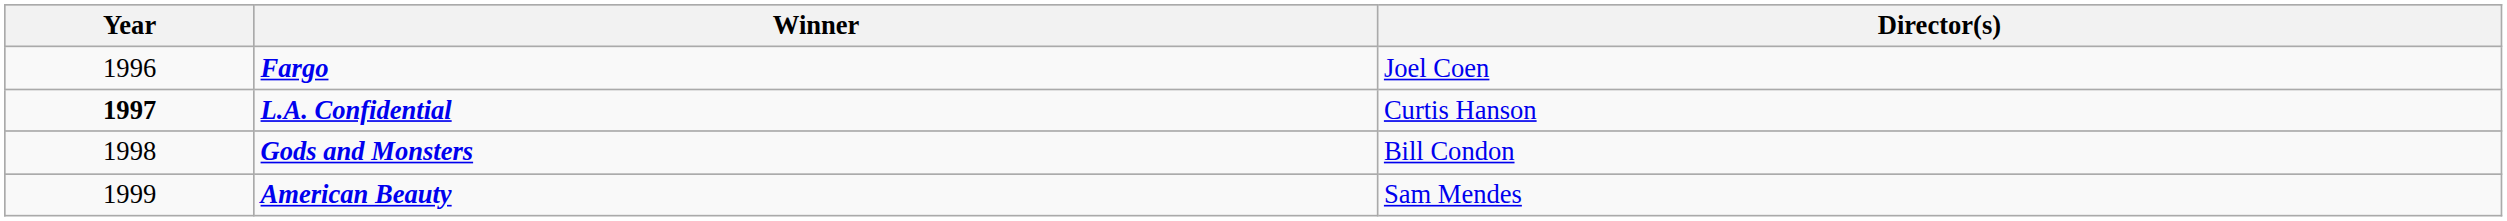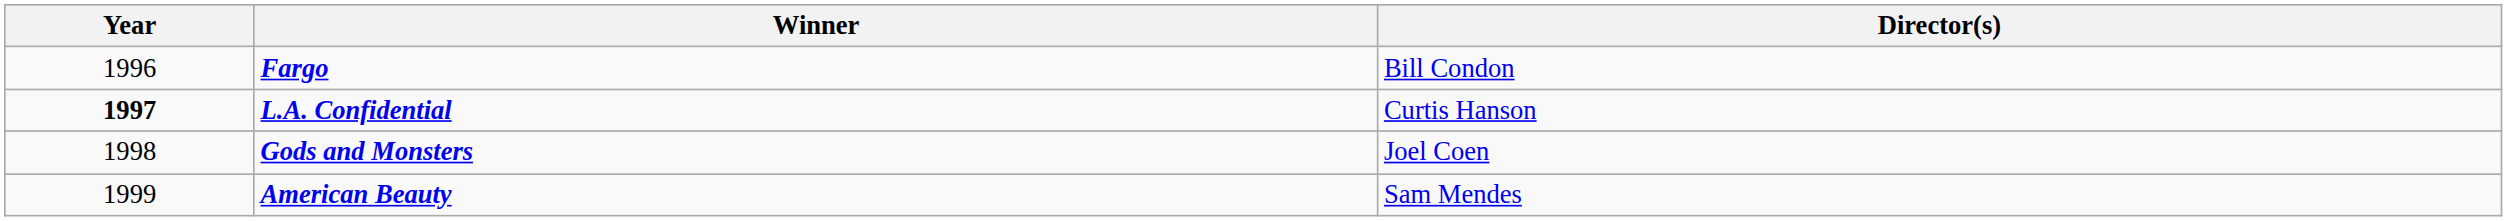Fargo | Director(s): Joel Coen -> Bill Condon
Gods and Monsters | Director(s): Bill Condon -> Joel Coen
